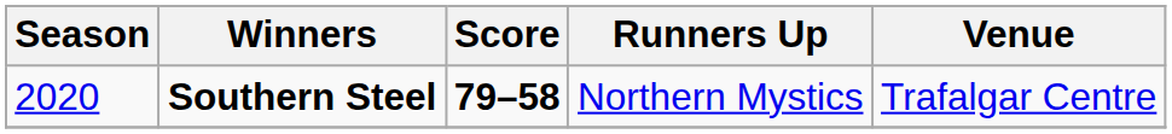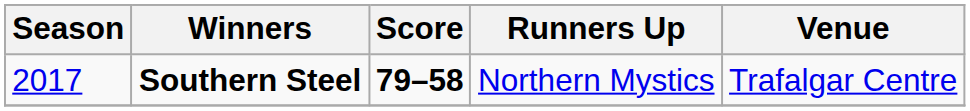Southern Steel | Season: 2020 -> 2017
